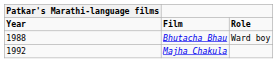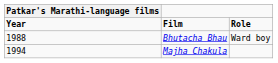Majha Chakula | Patkar's Marathi-language films / Year: 1992 -> 1994
